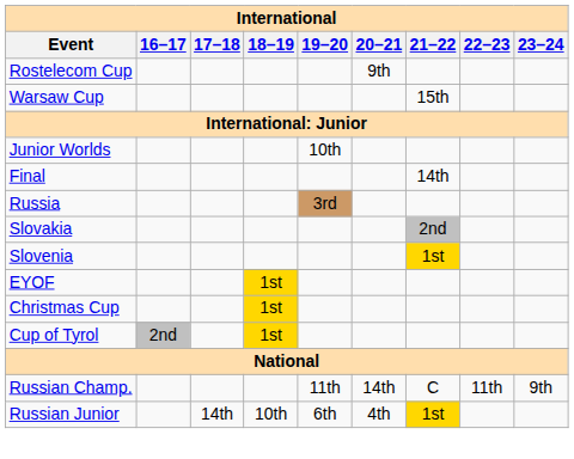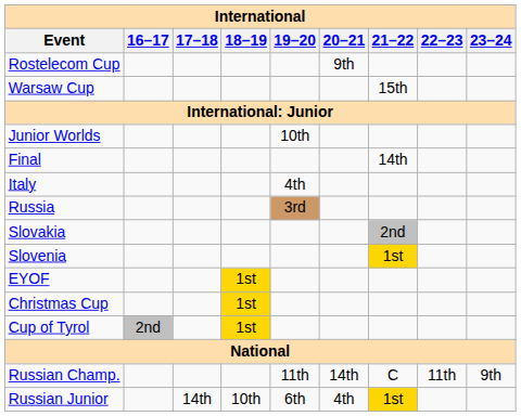+ row: Italy | 4th
